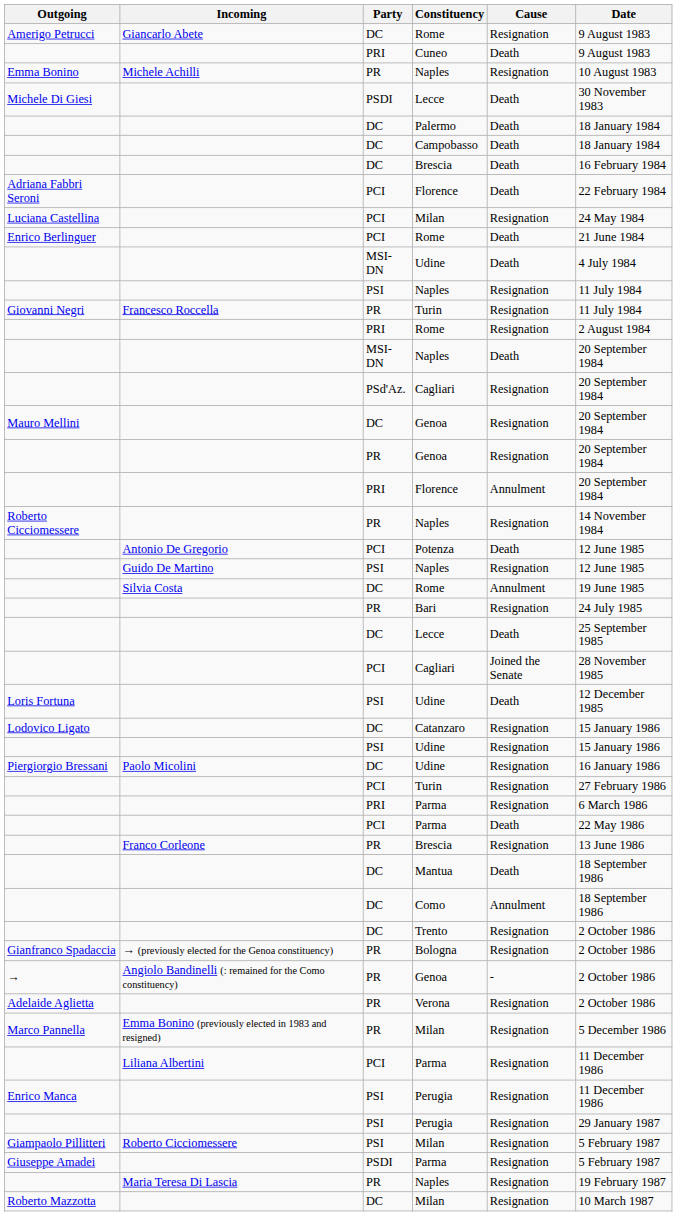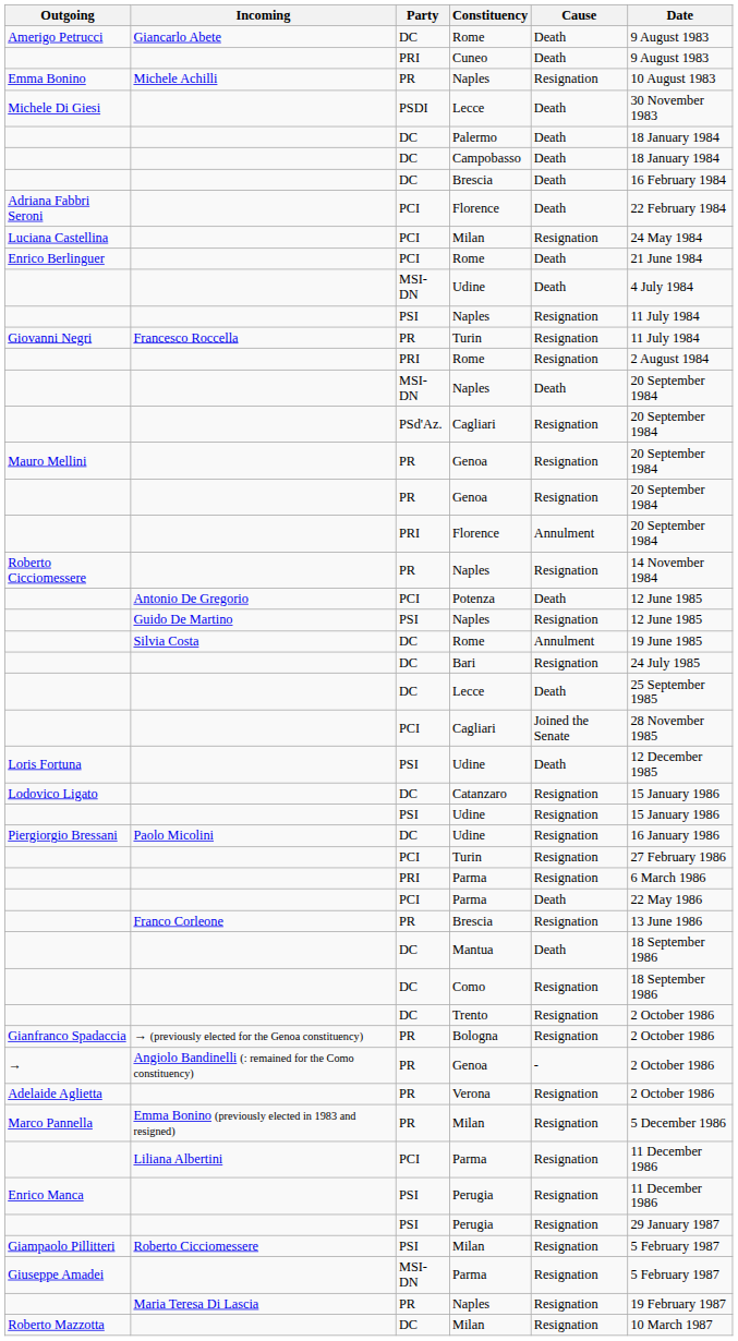Amerigo Petrucci / Rome | Cause: Resignation -> Death
Mauro Mellini / Genoa | Party: DC -> PR
Bari | Party: PR -> DC
Como | Cause: Annulment -> Resignation
Giuseppe Amadei / Parma | Party: PSDI -> MSI-DN
